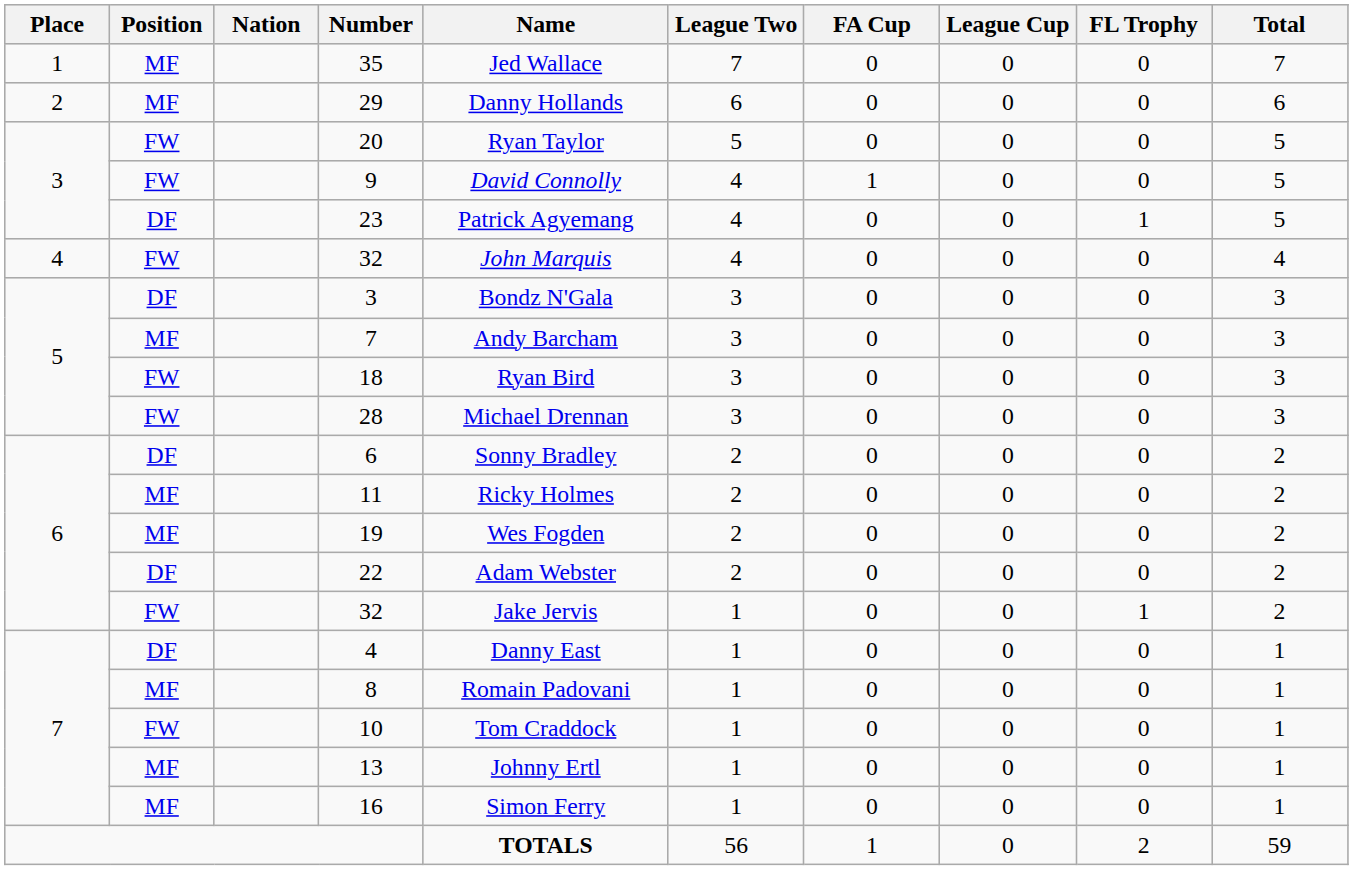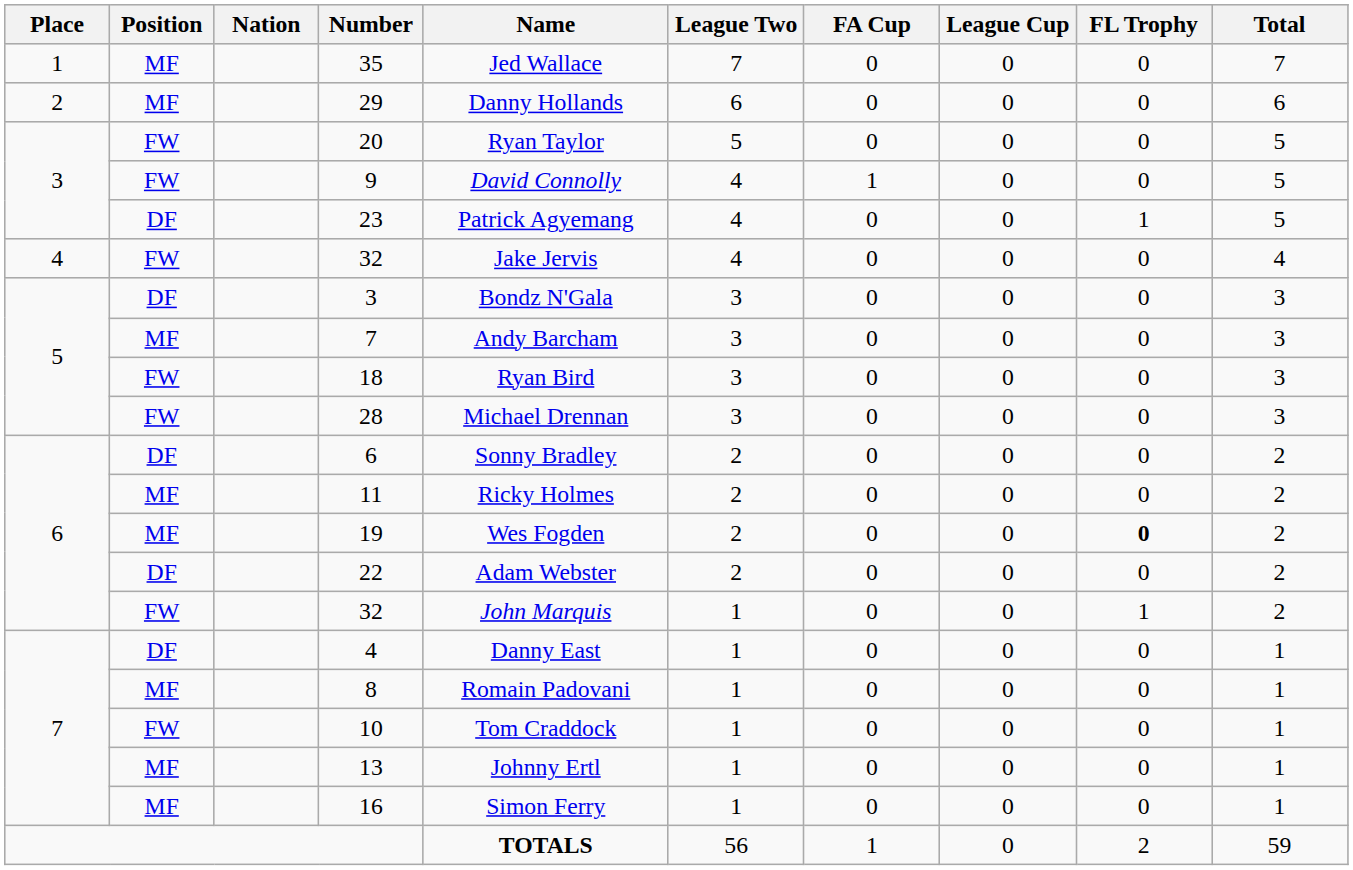4 / 32 | Name: John Marquis -> Jake Jervis
19 | FL Trophy: normal -> bold
6 / 32 | Name: Jake Jervis -> John Marquis
